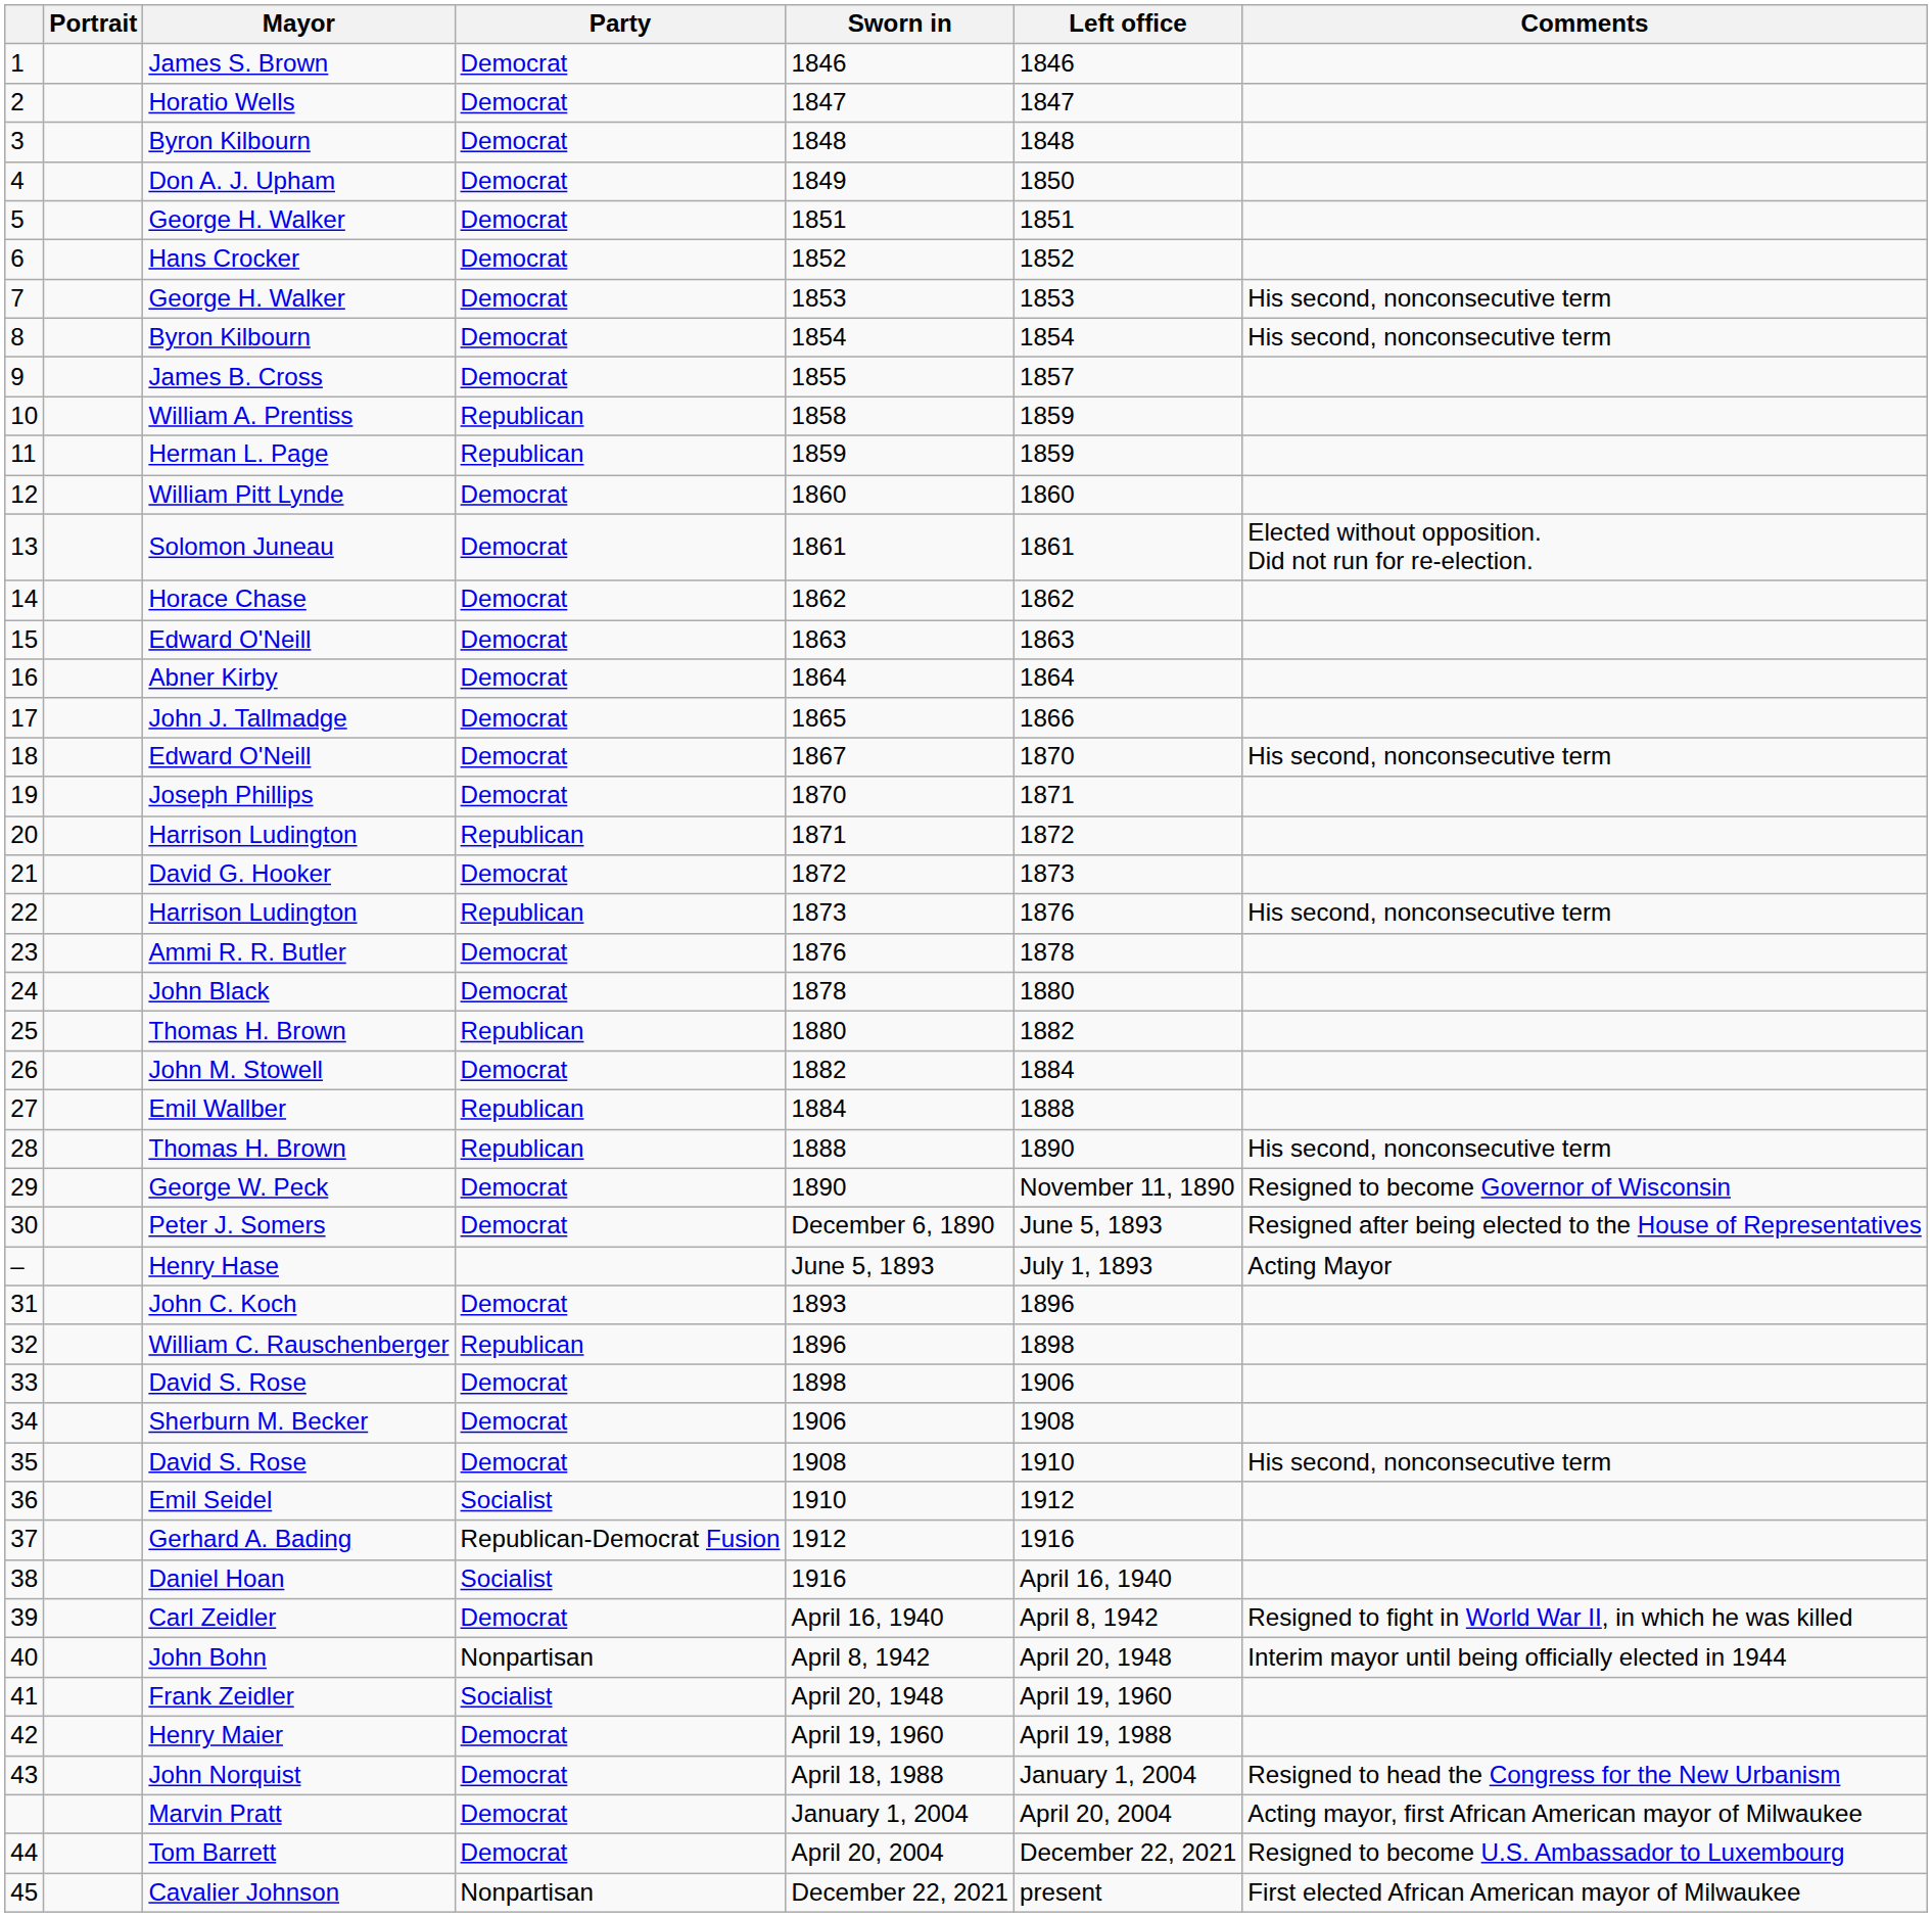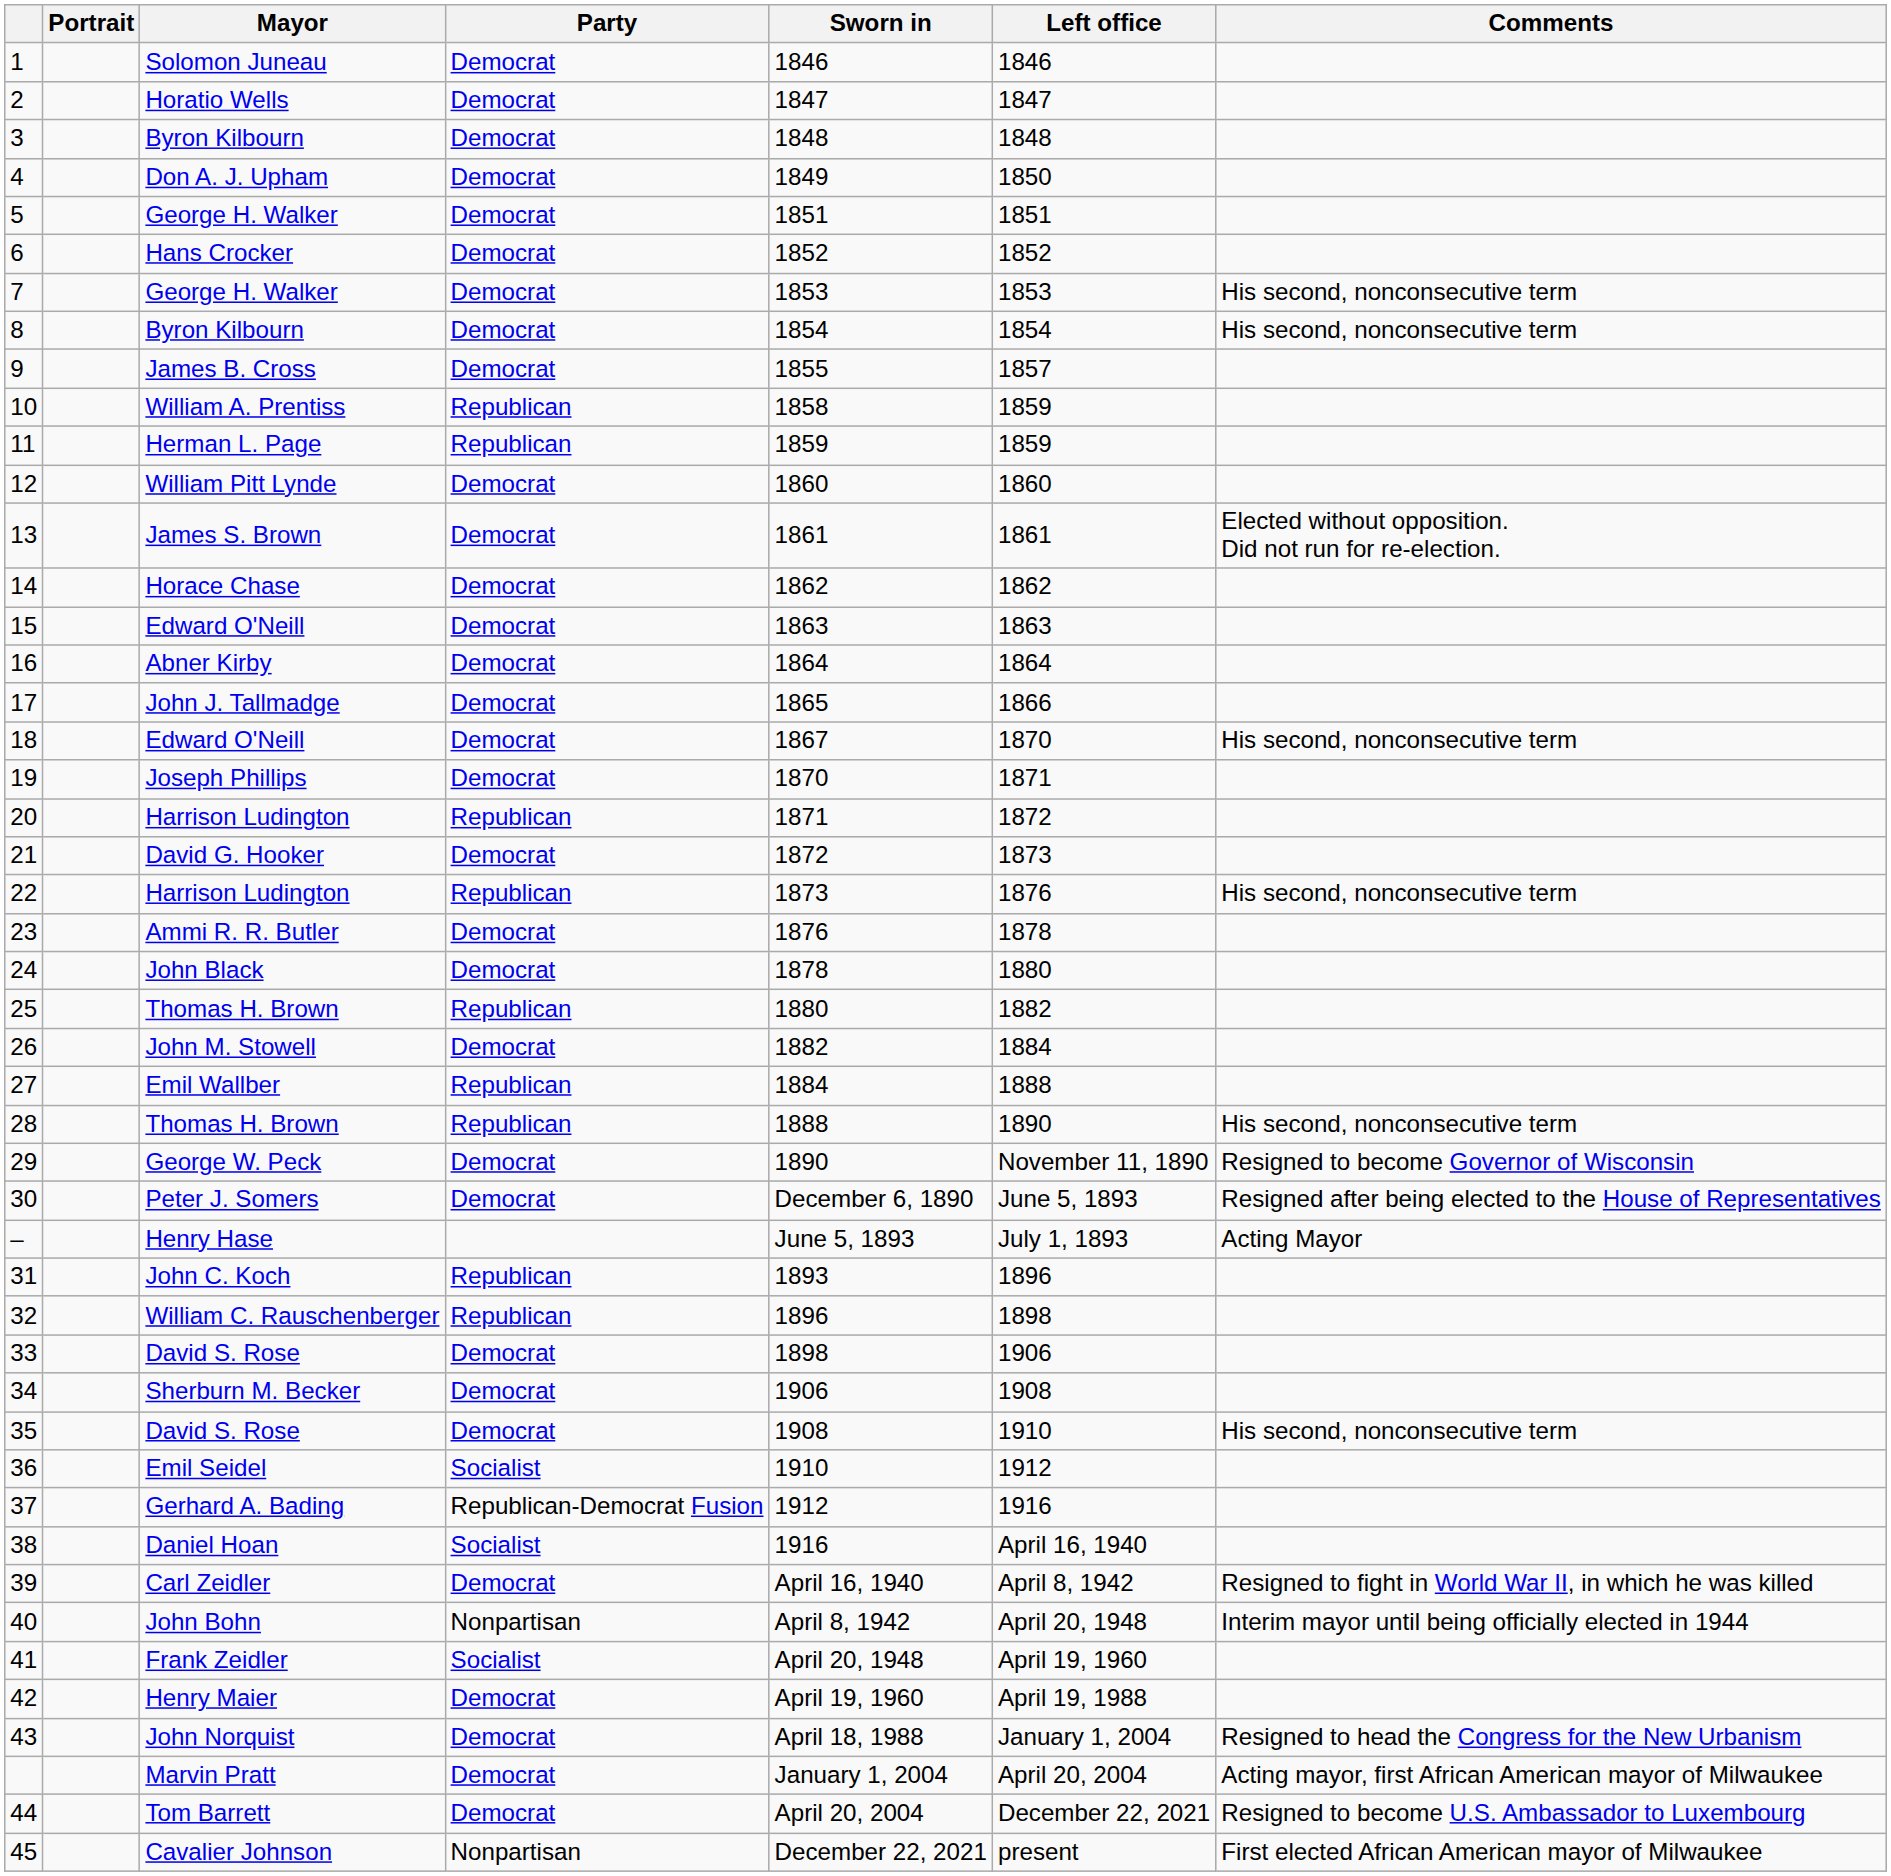1 | Mayor: James S. Brown -> Solomon Juneau
13 | Mayor: Solomon Juneau -> James S. Brown
31 | Party: Democrat -> Republican
